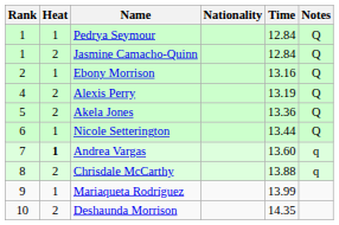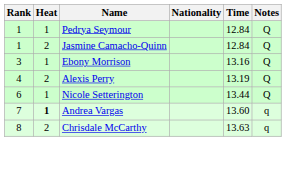Ebony Morrison | Rank: 2 -> 3
- row: 5 | 2 | Akela Jones | 13.36 | Q
Chrisdale McCarthy | Time: 13.88 -> 13.63
- row: 9 | 1 | Mariaqueta Rodríguez | 13.99
- row: 10 | 2 | Deshaunda Morrison | 14.35
